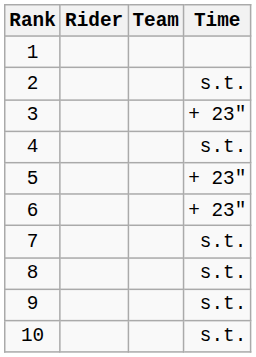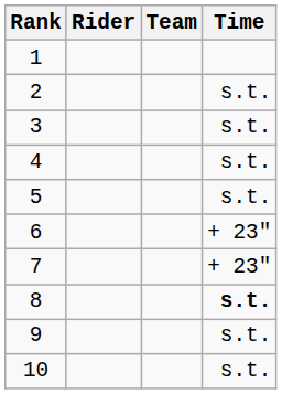3 | Time: + 23" -> s.t.
5 | Time: + 23" -> s.t.
7 | Time: s.t. -> + 23"
8 | Time: normal -> bold
